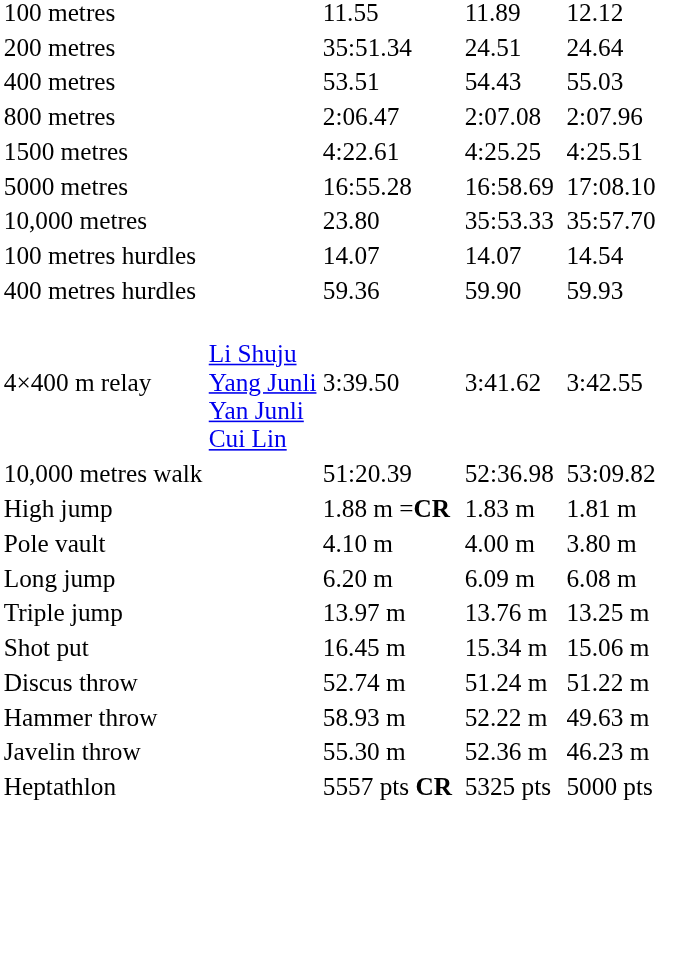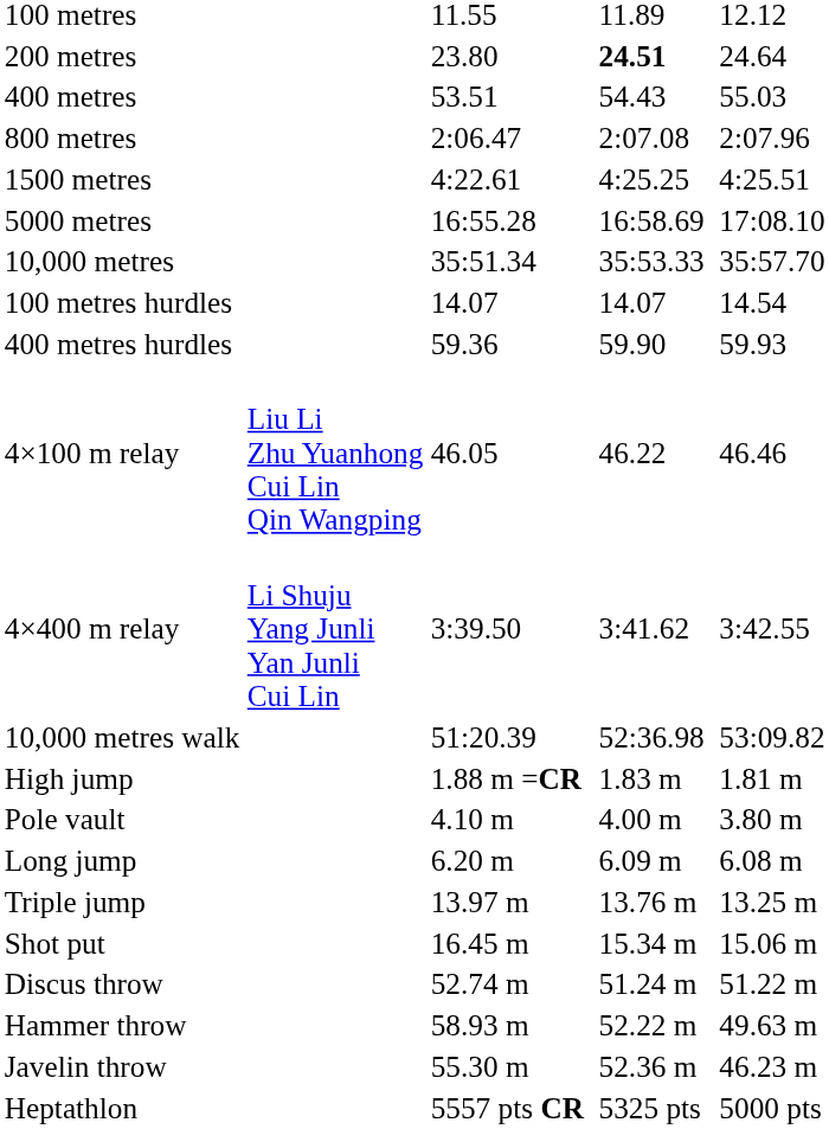200 metres | column 3: 35:51.34 -> 23.80
200 metres | column 5: normal -> bold
10,000 metres | column 3: 23.80 -> 35:51.34
+ row: 4×100 m relay | Liu Li Zhu Yuanhong Cui Lin Qin Wangping | 46.05 | 46.22 | 46.46
